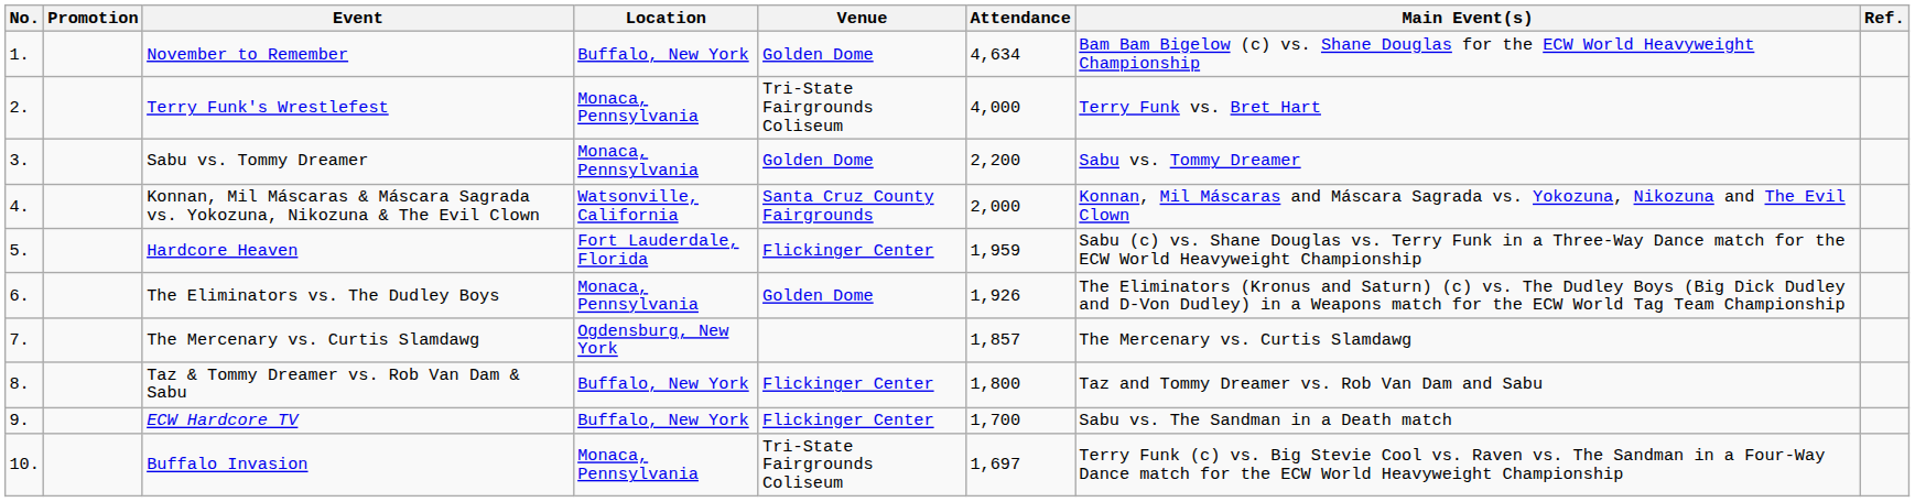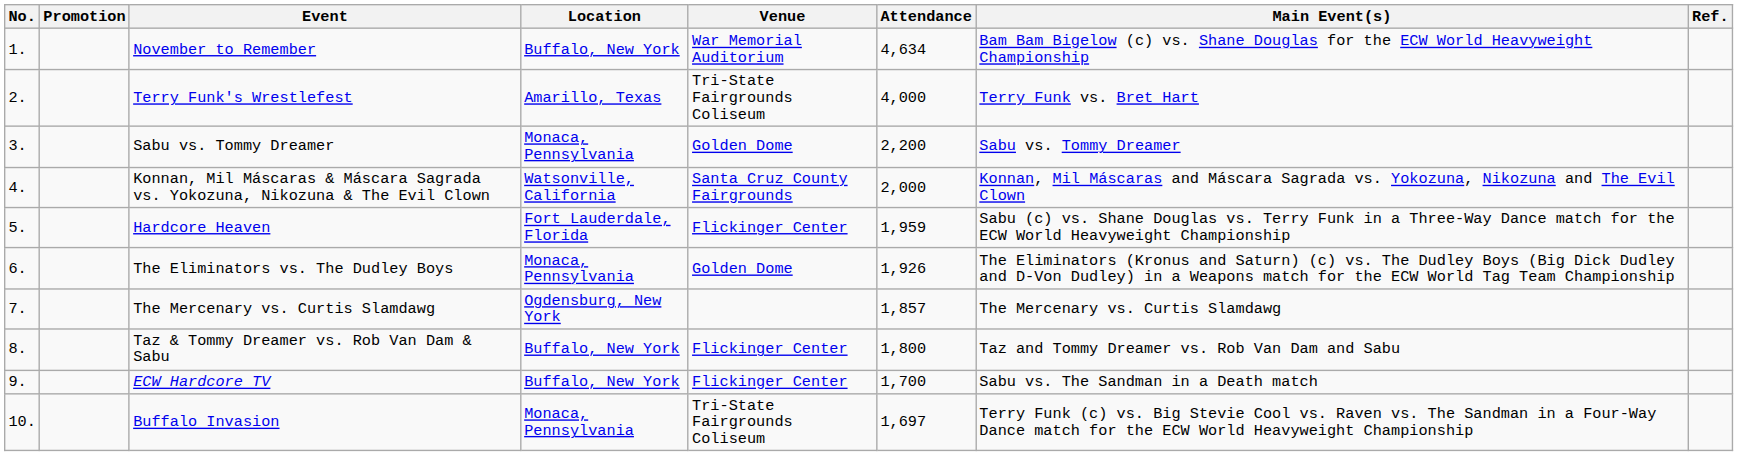November to Remember | Venue: Golden Dome -> War Memorial Auditorium
Terry Funk's Wrestlefest | Location: Monaca, Pennsylvania -> Amarillo, Texas
